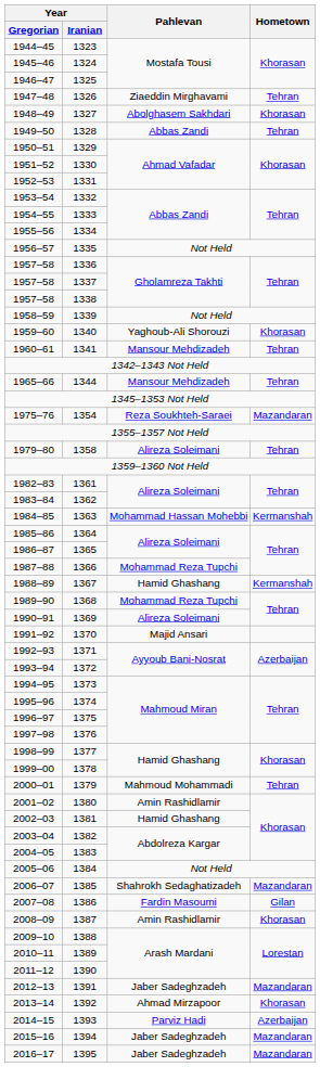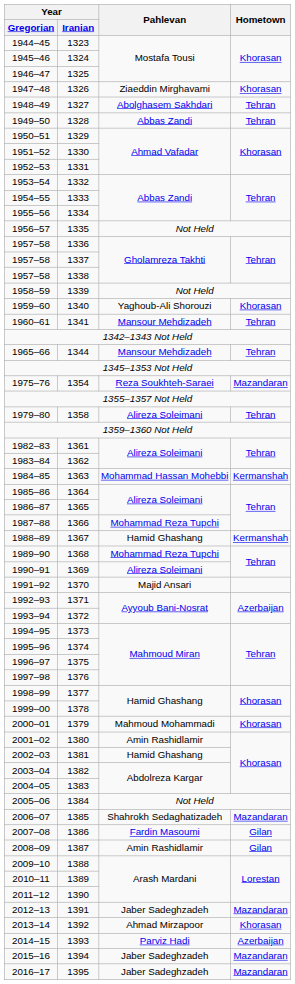1326 | Hometown: Tehran -> Khorasan
1327 | Hometown: Khorasan -> Tehran
1379 | Hometown: Tehran -> Khorasan
1387 | Hometown: Khorasan -> Gilan
